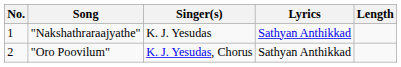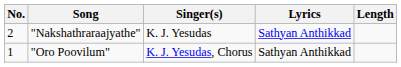"Nakshathraraajyathe" | No.: 1 -> 2
"Oro Poovilum" | No.: 2 -> 1
